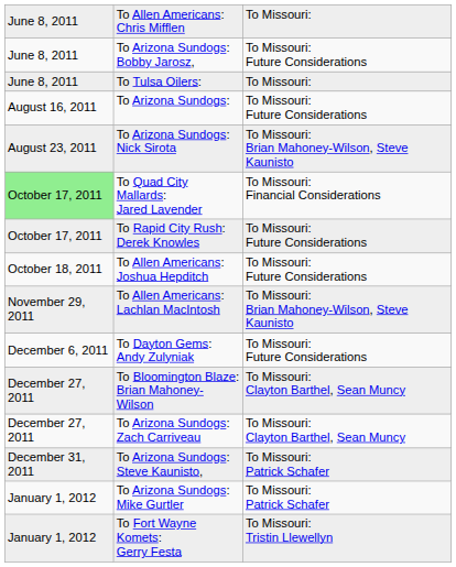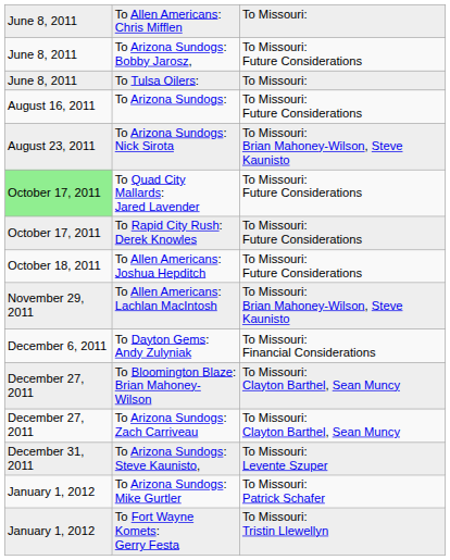To Quad City Mallards: Jared Lavender | column 3: To Missouri: Financial Considerations -> To Missouri: Future Considerations
To Dayton Gems: Andy Zulyniak | column 3: To Missouri: Future Considerations -> To Missouri: Financial Considerations
To Arizona Sundogs: Steve Kaunisto, | column 3: To Missouri: Patrick Schafer -> To Missouri: Levente Szuper
